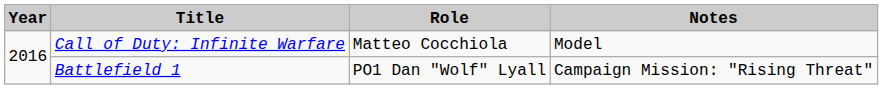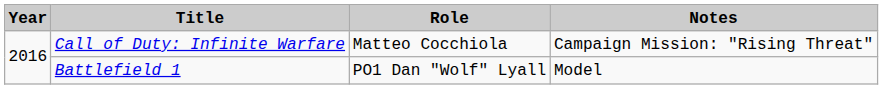Call of Duty: Infinite Warfare | Notes: Model -> Campaign Mission: "Rising Threat"
Battlefield 1 | Notes: Campaign Mission: "Rising Threat" -> Model
